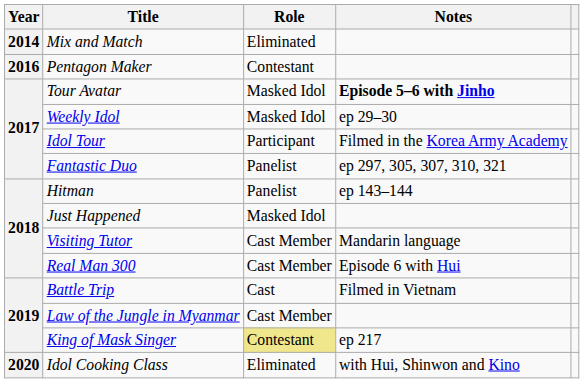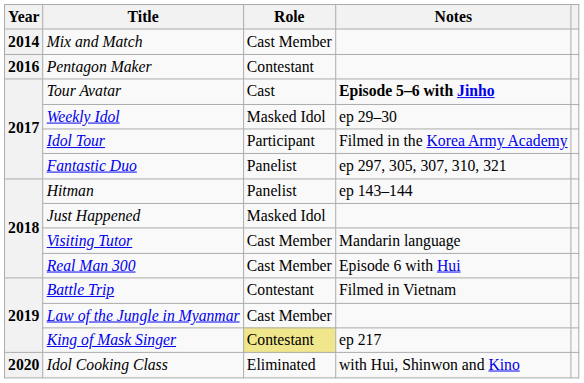Mix and Match | Role: Eliminated -> Cast Member
Tour Avatar | Role: Masked Idol -> Cast
Battle Trip | Role: Cast -> Contestant
